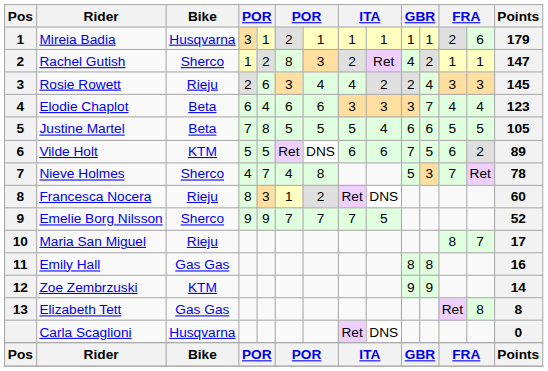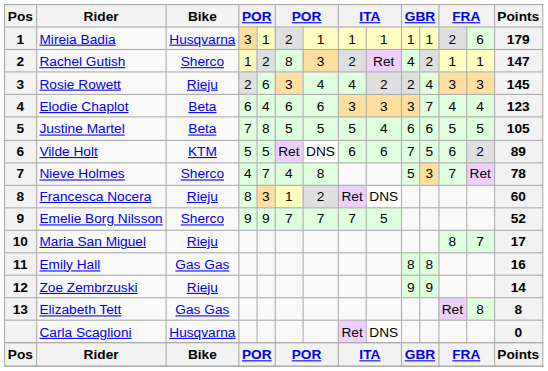Zoe Zembrzuski | Bike: KTM -> Rieju
